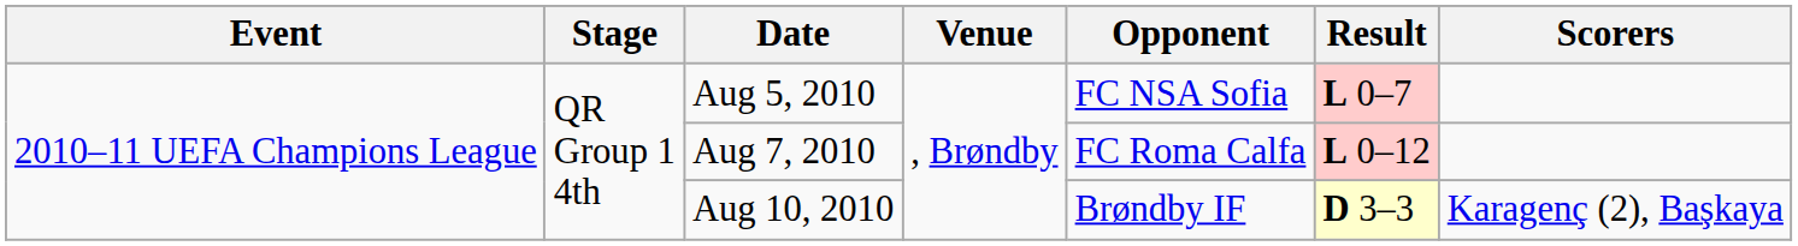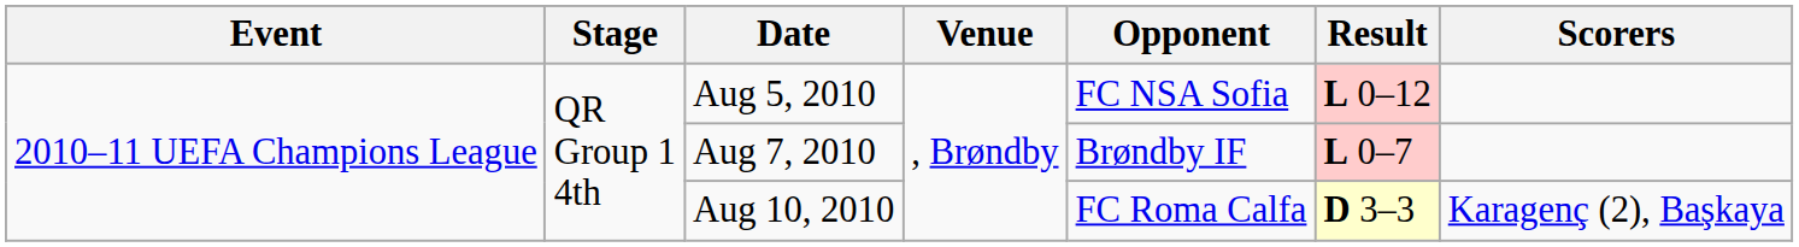Aug 5, 2010 | Result: L 0–7 -> L 0–12
Aug 7, 2010 | Opponent: FC Roma Calfa -> Brøndby IF
Aug 7, 2010 | Result: L 0–12 -> L 0–7
Aug 10, 2010 | Opponent: Brøndby IF -> FC Roma Calfa
